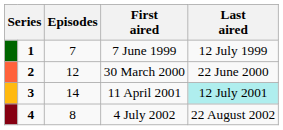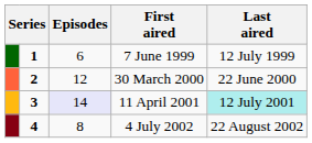7 June 1999 | Episodes: 7 -> 6
11 April 2001 | Episodes: no background -> lavender background
